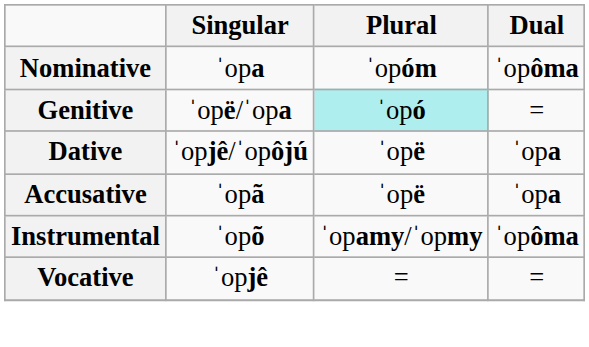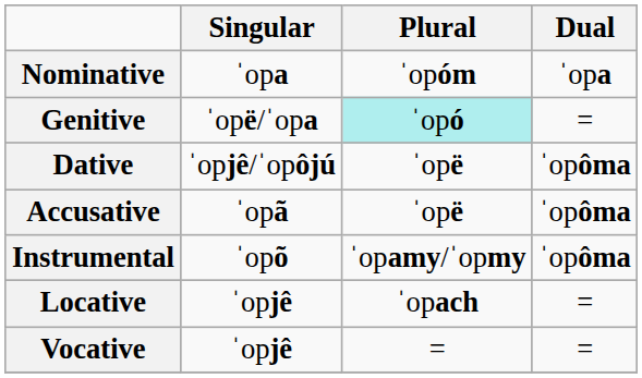Nominative | Dual: ˈopôma -> ˈopa
Dative | Dual: ˈopa -> ˈopôma
Accusative | Dual: ˈopa -> ˈopôma
+ row: Locative | ˈopjê | ˈopach | =
